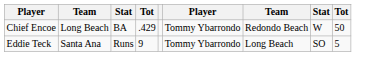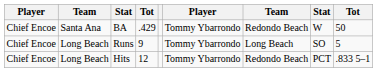BA | column 2: Long Beach -> Santa Ana
Runs | column 1: Eddie Teck -> Chief Encoe
Runs | column 2: Santa Ana -> Long Beach
+ row: Chief Encoe | Long Beach | Hits | 12 | Tommy Ybarrondo | Redondo Beach | PCT | .833 5–1
